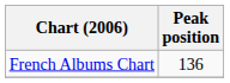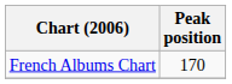French Albums Chart | Peak position: 136 -> 170
